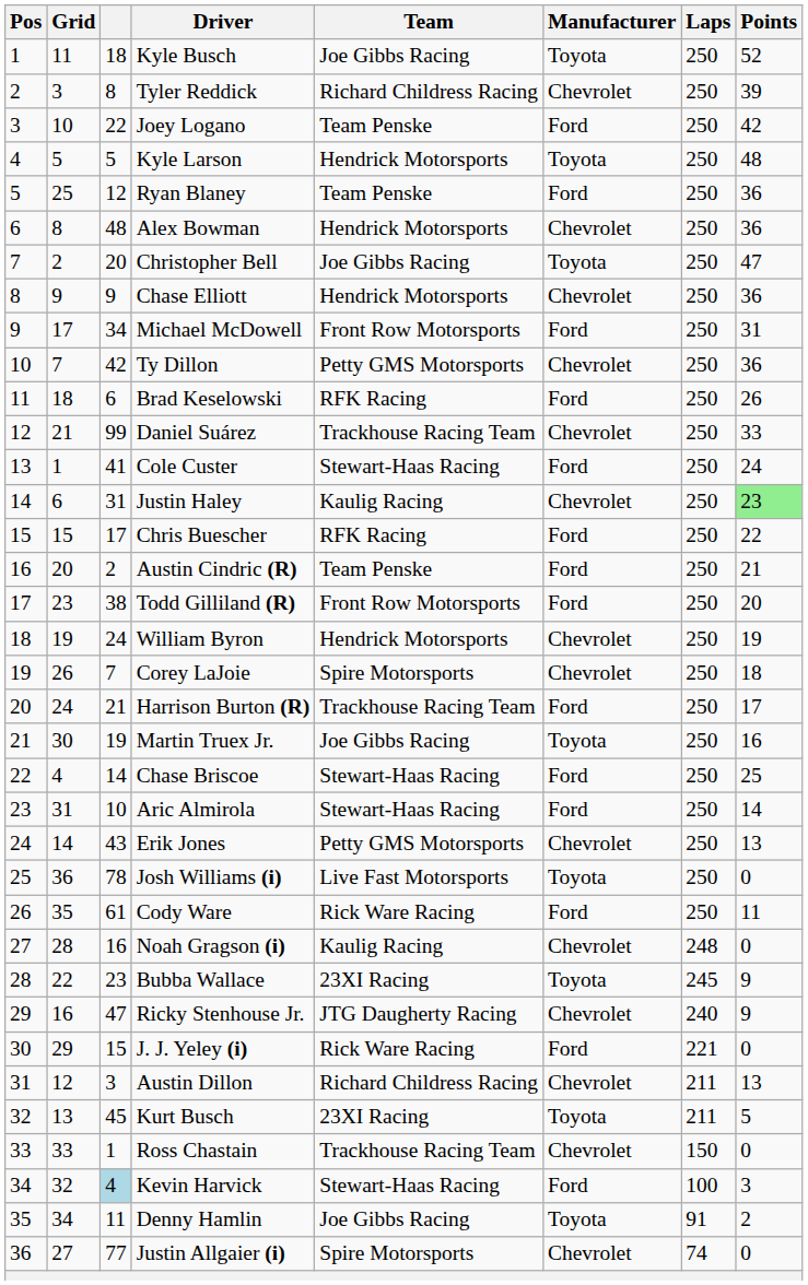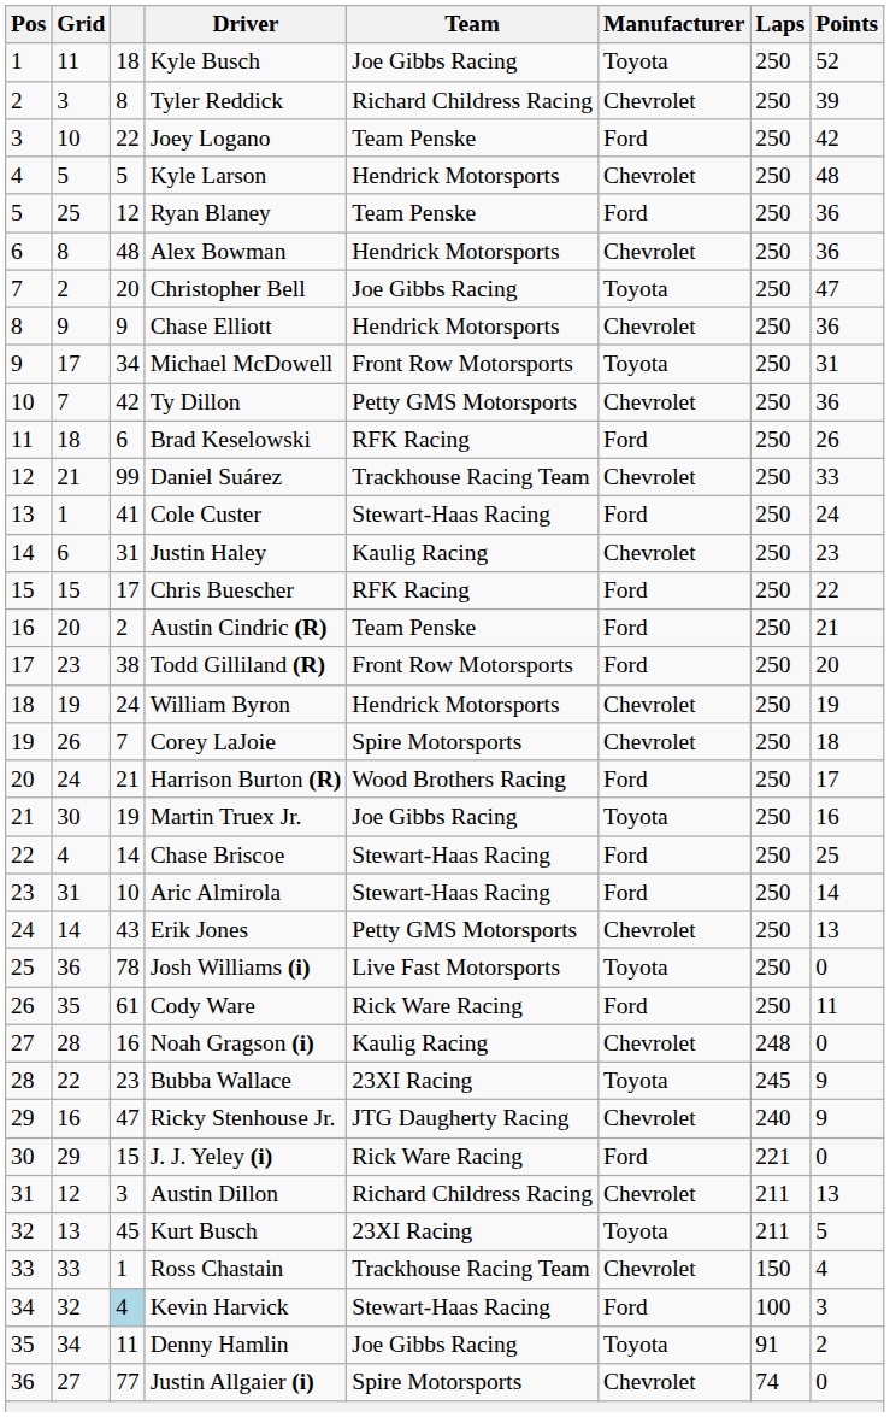Kyle Larson | Manufacturer: Toyota -> Chevrolet
Michael McDowell | Manufacturer: Ford -> Toyota
Justin Haley | Points: lightgreen background -> no background
Harrison Burton (R) | Team: Trackhouse Racing Team -> Wood Brothers Racing
Ross Chastain | Points: 0 -> 4
